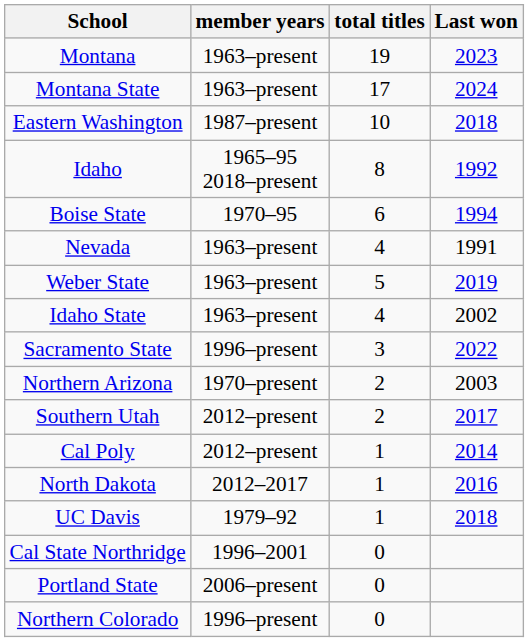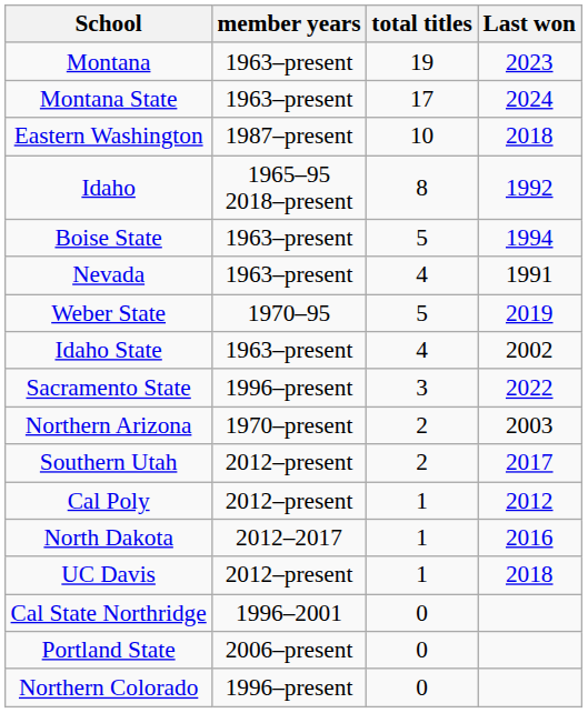Boise State | member years: 1970–95 -> 1963–present
Boise State | total titles: 6 -> 5
Weber State | member years: 1963–present -> 1970–95
Cal Poly | Last won: 2014 -> 2012
UC Davis | member years: 1979–92 -> 2012–present
